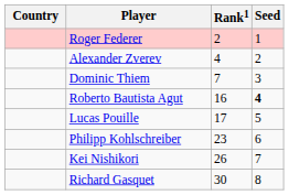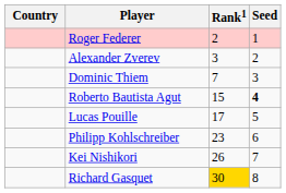Alexander Zverev | Rank1: 4 -> 3
Roberto Bautista Agut | Rank1: 16 -> 15
Richard Gasquet | Rank1: no background -> gold background
